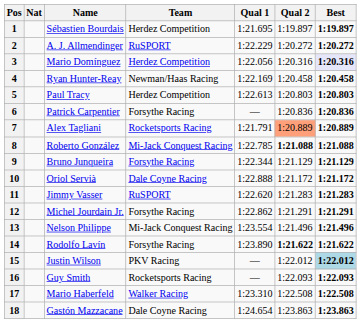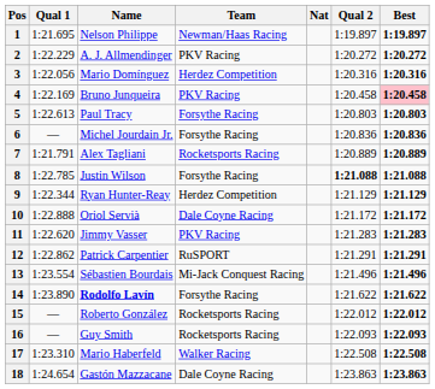columns swapped: Nat <-> Qual 1
1 | Name: Sébastien Bourdais -> Nelson Philippe
1 | Team: Herdez Competition -> Newman/Haas Racing
2 | Team: RuSPORT -> PKV Racing
3 | Best: lavender background -> no background
4 | Name: Ryan Hunter-Reay -> Bruno Junqueira
4 | Team: Newman/Haas Racing -> PKV Racing
4 | Best: no background -> pink background
5 | Team: Herdez Competition -> Forsythe Racing
6 | Name: Patrick Carpentier -> Michel Jourdain Jr.
7 | Qual 2: lightsalmon background -> no background
8 | Name: Roberto González -> Justin Wilson
8 | Team: Mi-Jack Conquest Racing -> Forsythe Racing
9 | Name: Bruno Junqueira -> Ryan Hunter-Reay
9 | Team: Forsythe Racing -> Herdez Competition
11 | Team: RuSPORT -> PKV Racing
12 | Name: Michel Jourdain Jr. -> Patrick Carpentier
12 | Team: Forsythe Racing -> RuSPORT
13 | Name: Nelson Philippe -> Sébastien Bourdais
14 | Name: normal -> bold
14 | Qual 2: bold -> normal
15 | Name: Justin Wilson -> Roberto González
15 | Team: PKV Racing -> Rocketsports Racing
15 | Best: lightblue background -> no background
